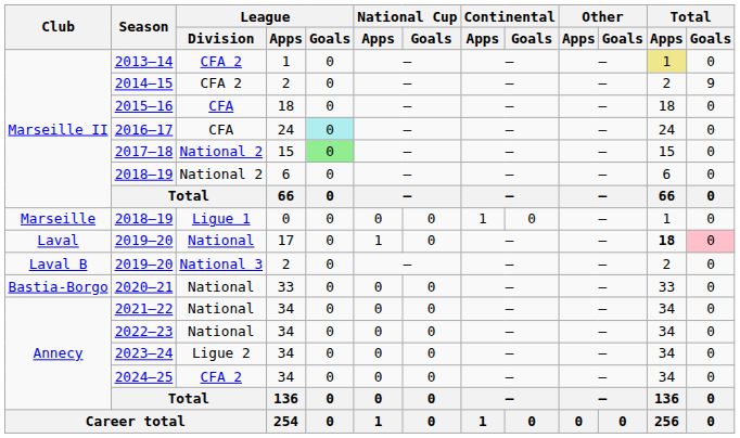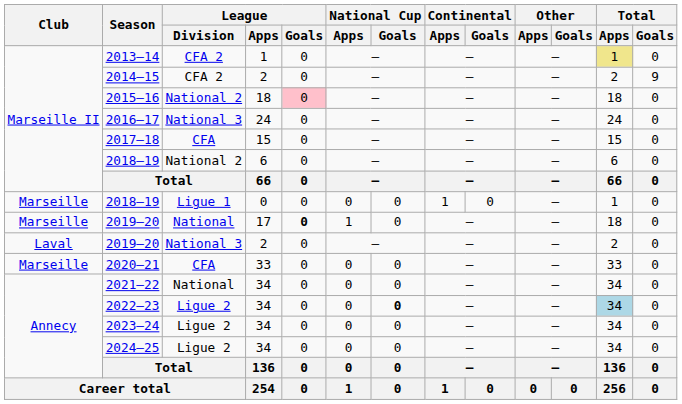2015–16 | League / Division: CFA -> National 2
2015–16 | League / Goals: no background -> pink background
2016–17 | League / Division: CFA -> National 3
2016–17 | League / Goals: paleturquoise background -> no background
2017–18 | League / Division: National 2 -> CFA
2017–18 | League / Goals: lightgreen background -> no background
2019–20 / 17 | Club: Laval -> Marseille
2019–20 / 17 | League / Goals: normal -> bold
2019–20 / 17 | Total / Apps: bold -> normal
2019–20 / 17 | Total / Goals: pink background -> no background
2019–20 / 2 | Club: Laval B -> Laval
2020–21 | Club: Bastia-Borgo -> Marseille
2020–21 | League / Division: National -> CFA
2022–23 | League / Division: National -> Ligue 2
2022–23 | National Cup / Goals: normal -> bold
2022–23 | Total / Apps: no background -> lightblue background
2024–25 | League / Division: CFA 2 -> Ligue 2
